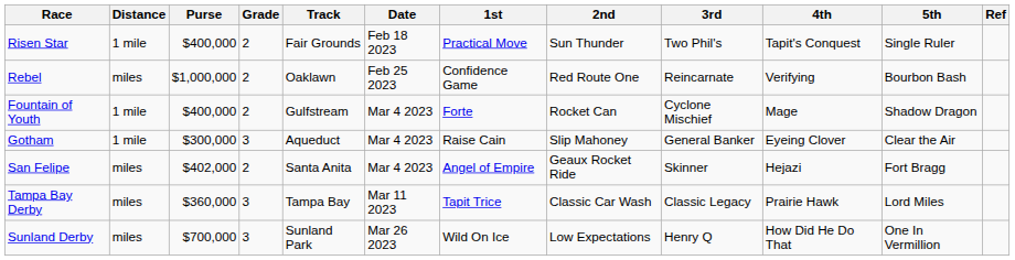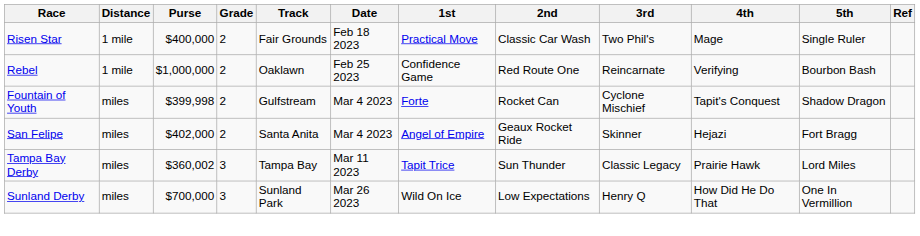Risen Star | 2nd: Sun Thunder -> Classic Car Wash
Risen Star | 4th: Tapit's Conquest -> Mage
Rebel | Distance: miles -> 1 mile
Fountain of Youth | Distance: 1 mile -> miles
Fountain of Youth | Purse: $400,000 -> $399,998
Fountain of Youth | 4th: Mage -> Tapit's Conquest
- row: Gotham | 1 mile | $300,000 | 3 | Aqueduct | Mar 4 2023 | Raise Cain | Slip Mahoney | General Banker | Eyeing Clover | Clear the Air
Tampa Bay Derby | Purse: $360,000 -> $360,002
Tampa Bay Derby | 2nd: Classic Car Wash -> Sun Thunder
